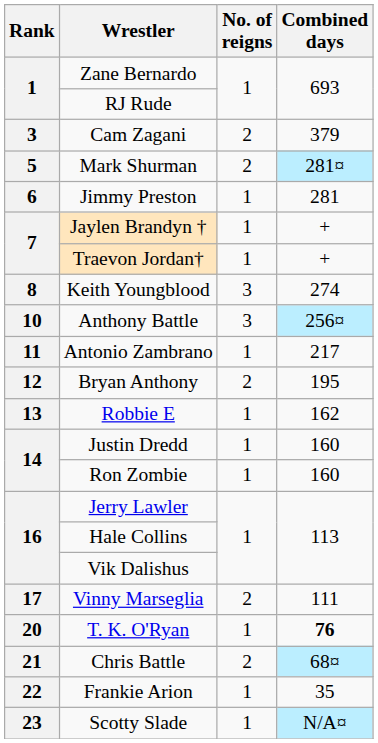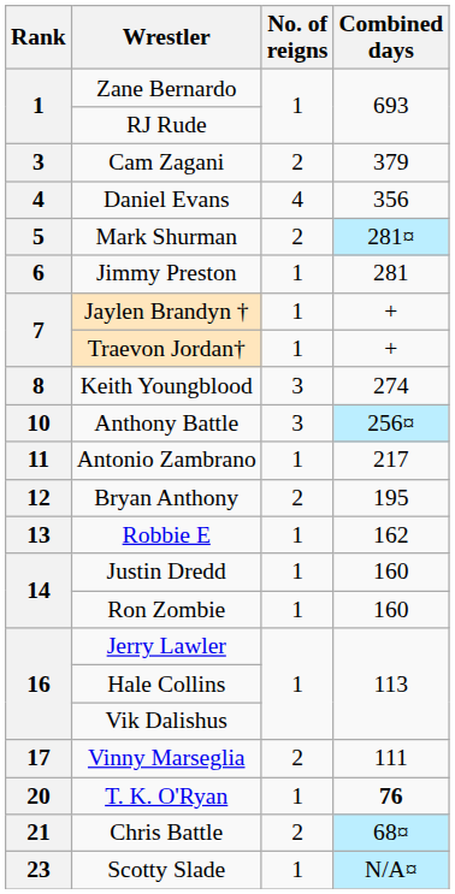+ row: 4 | Daniel Evans | 4 | 356
- row: 22 | Frankie Arion | 1 | 35
